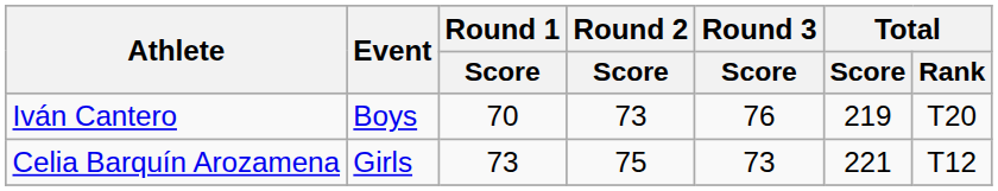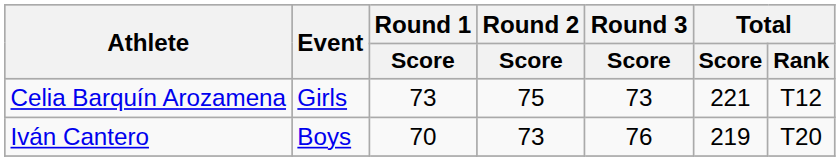rows swapped: Iván Cantero <-> Celia Barquín Arozamena
